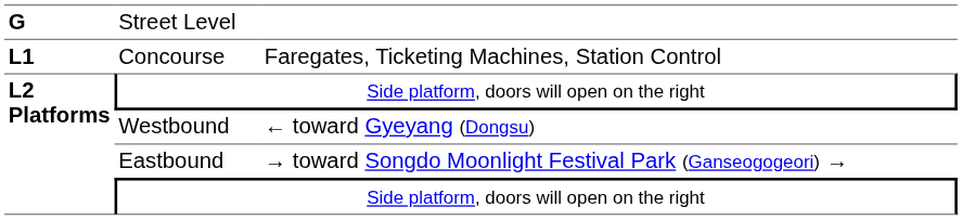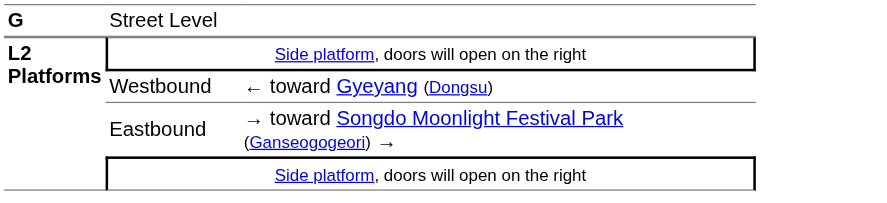- row: L1 | Concourse | Faregates, Ticketing Machines, Station Control
